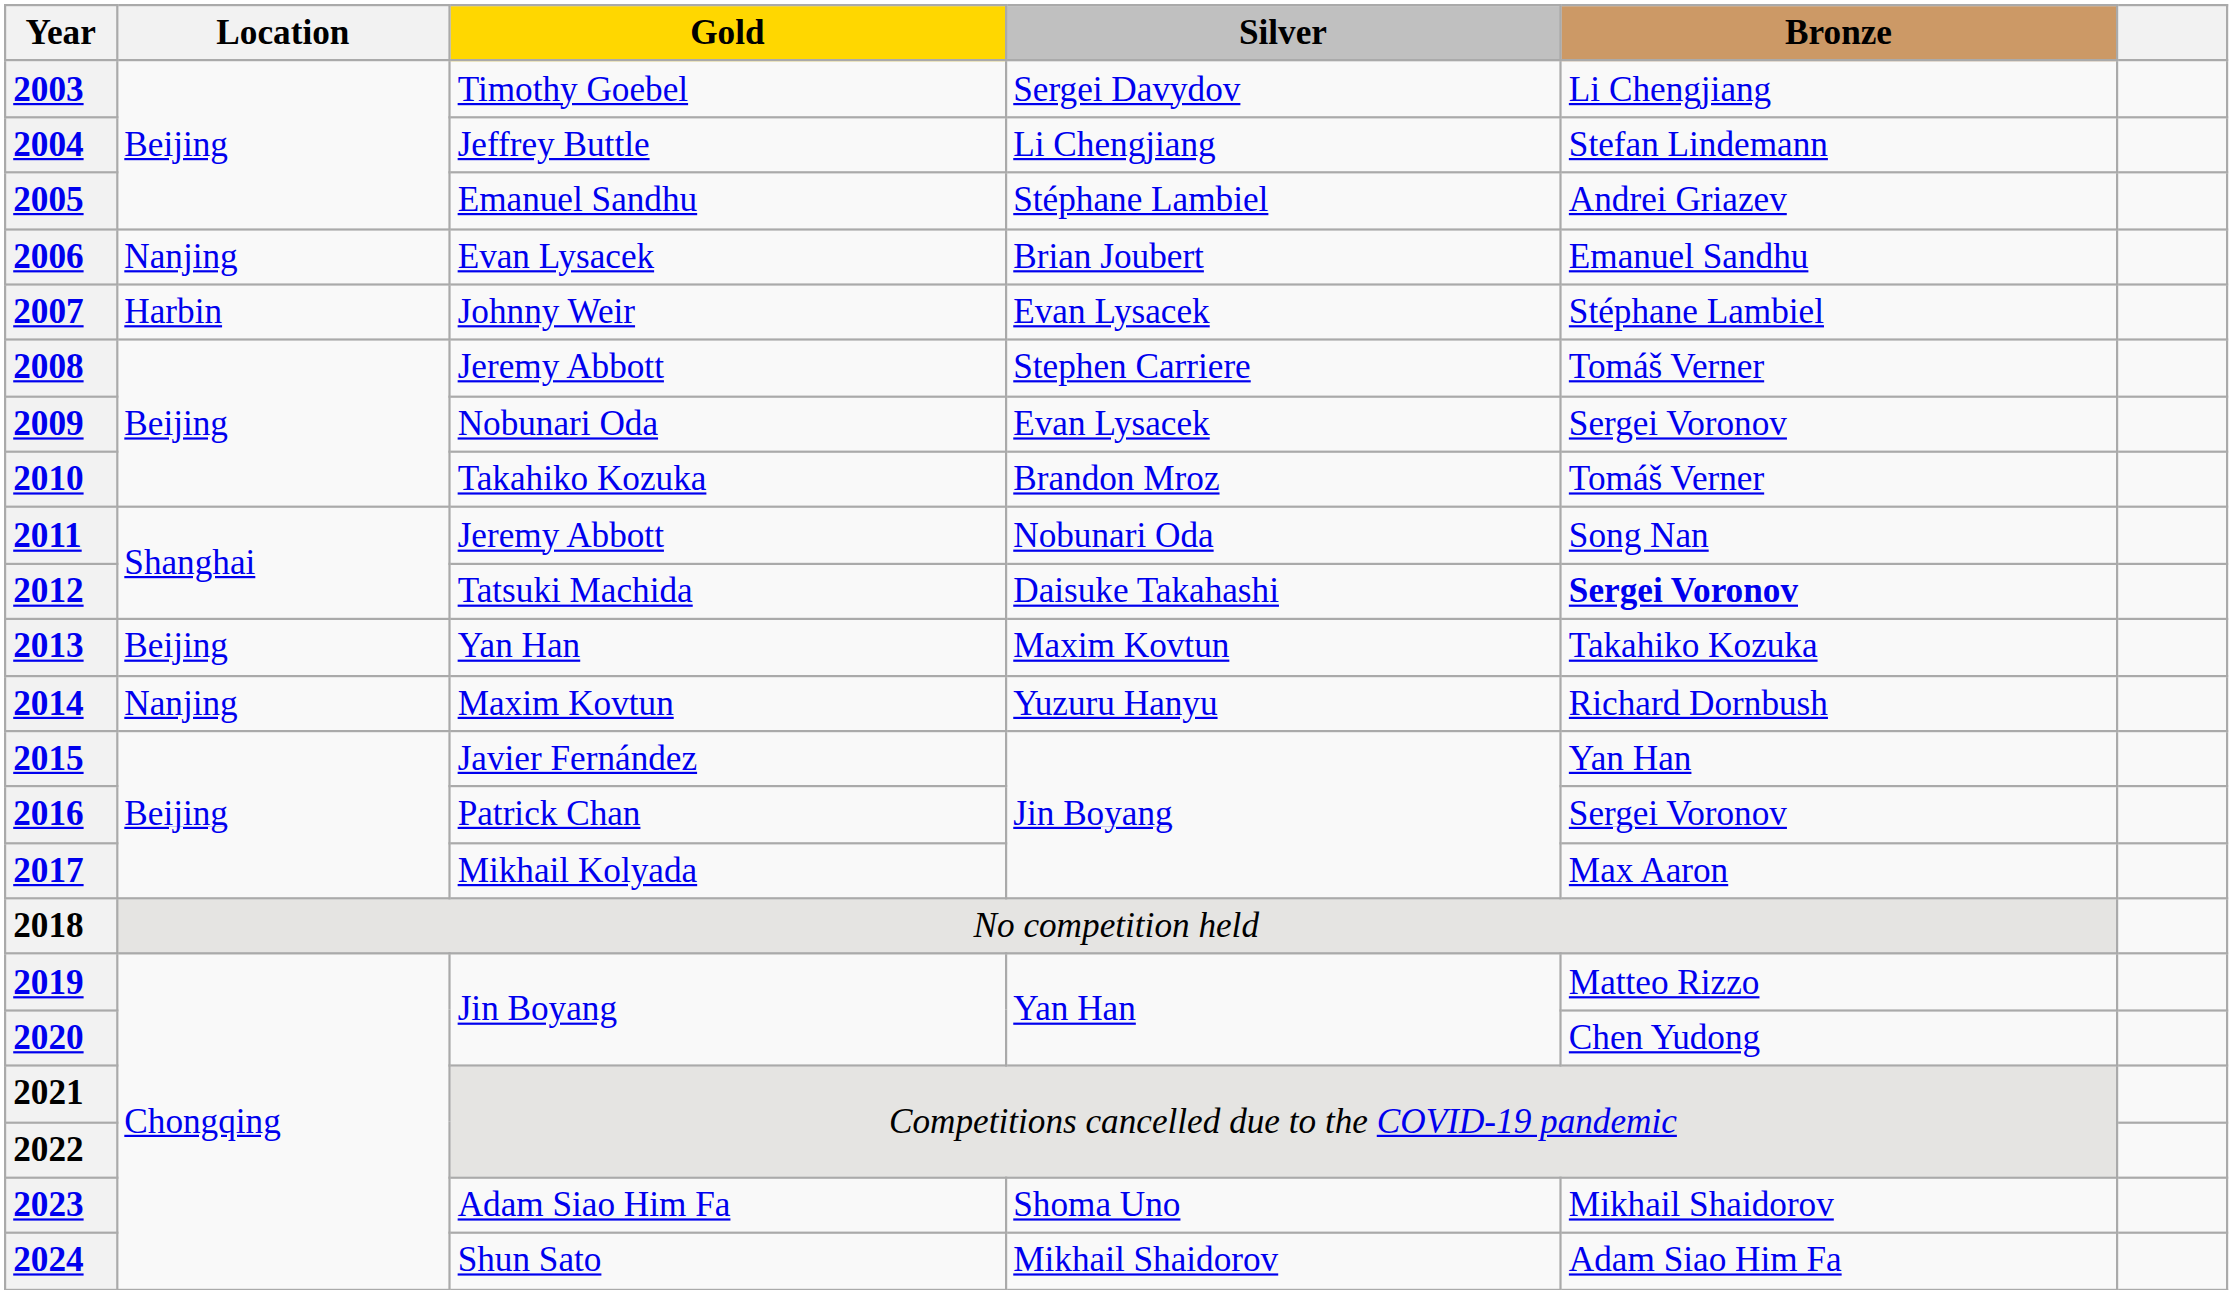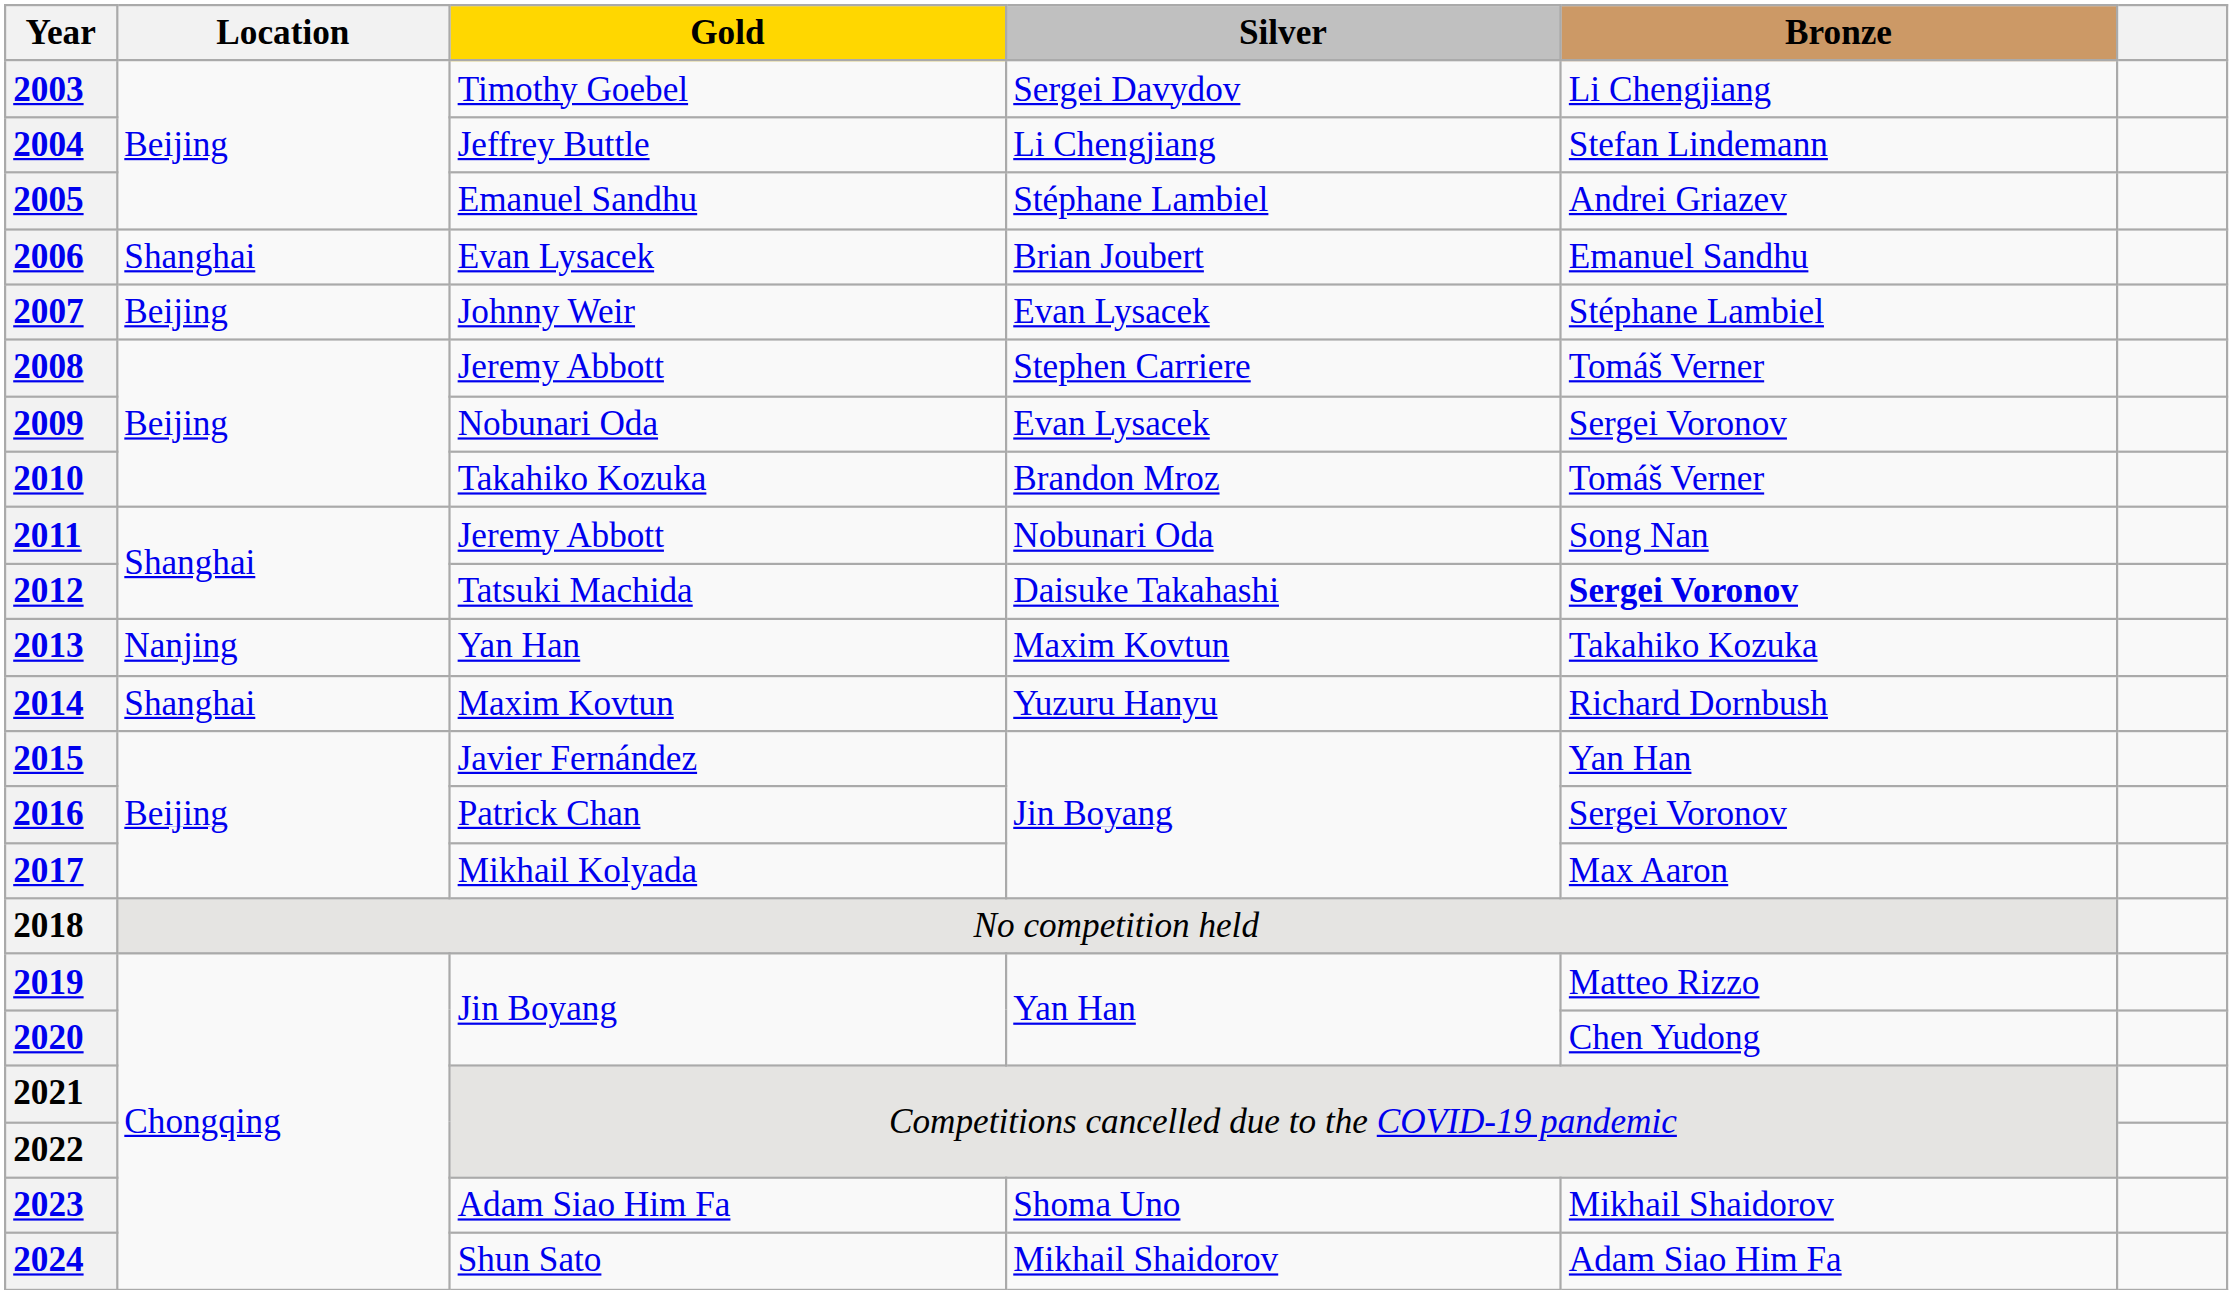2006 | Location: Nanjing -> Shanghai
2007 | Location: Harbin -> Beijing
2013 | Location: Beijing -> Nanjing
2014 | Location: Nanjing -> Shanghai
